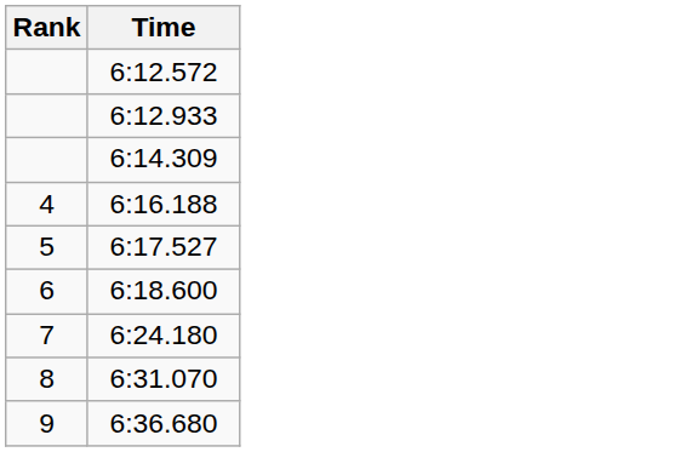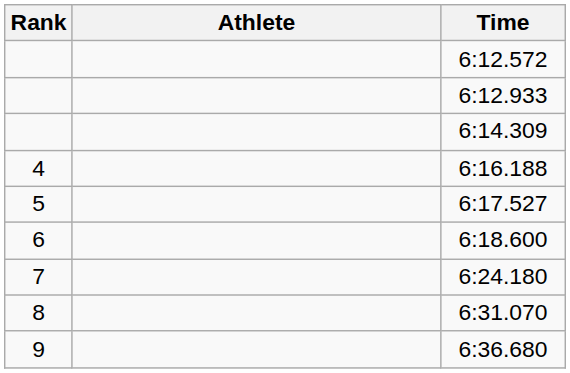+ column: Athlete
